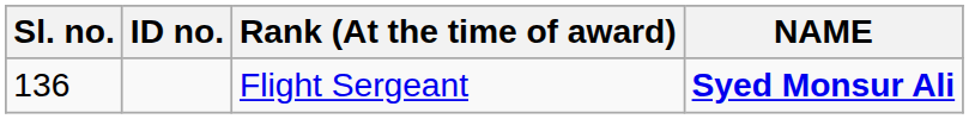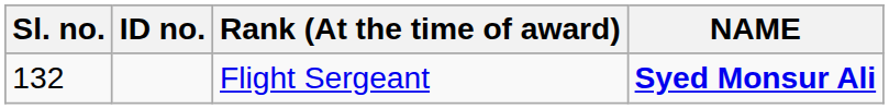Flight Sergeant | Sl. no.: 136 -> 132
